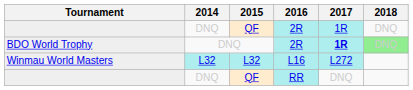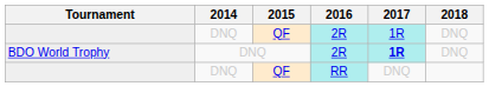BDO World Trophy | 2018: lightgreen background -> no background
- row: Winmau World Masters | L32 | L32 | L16 | L272
